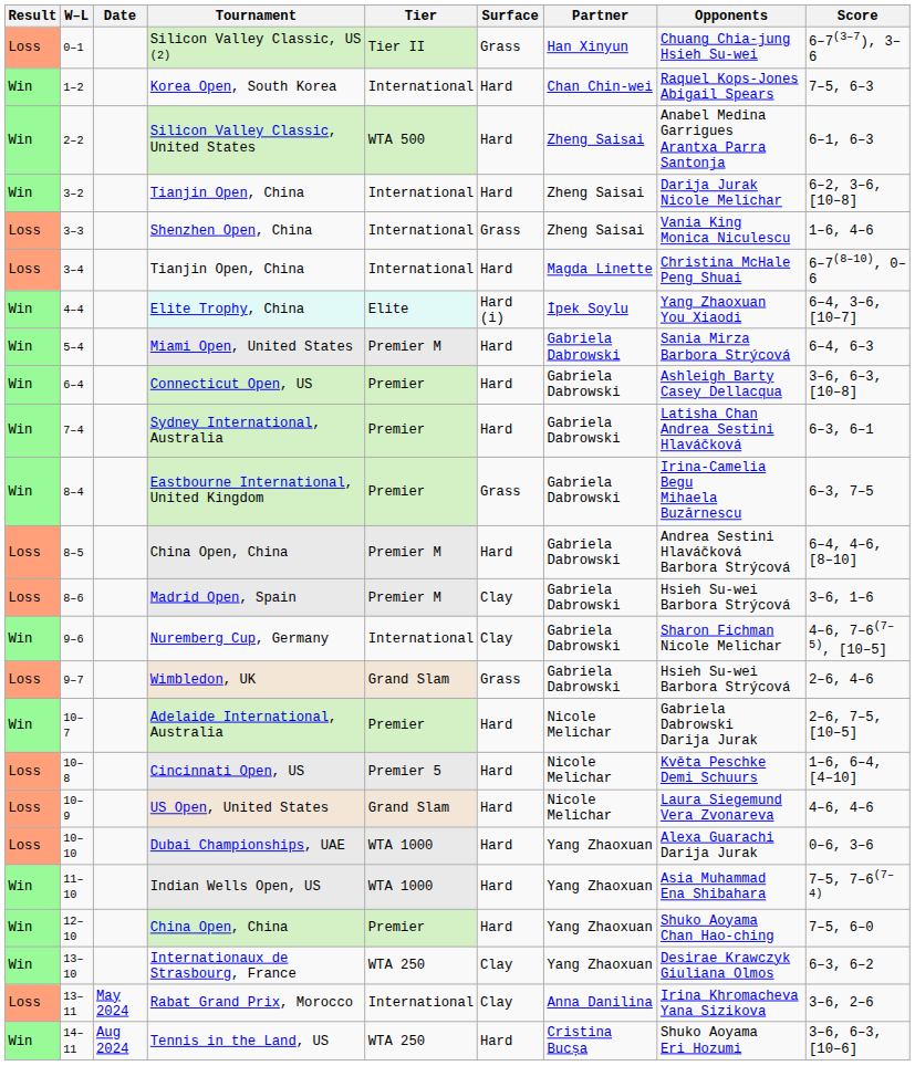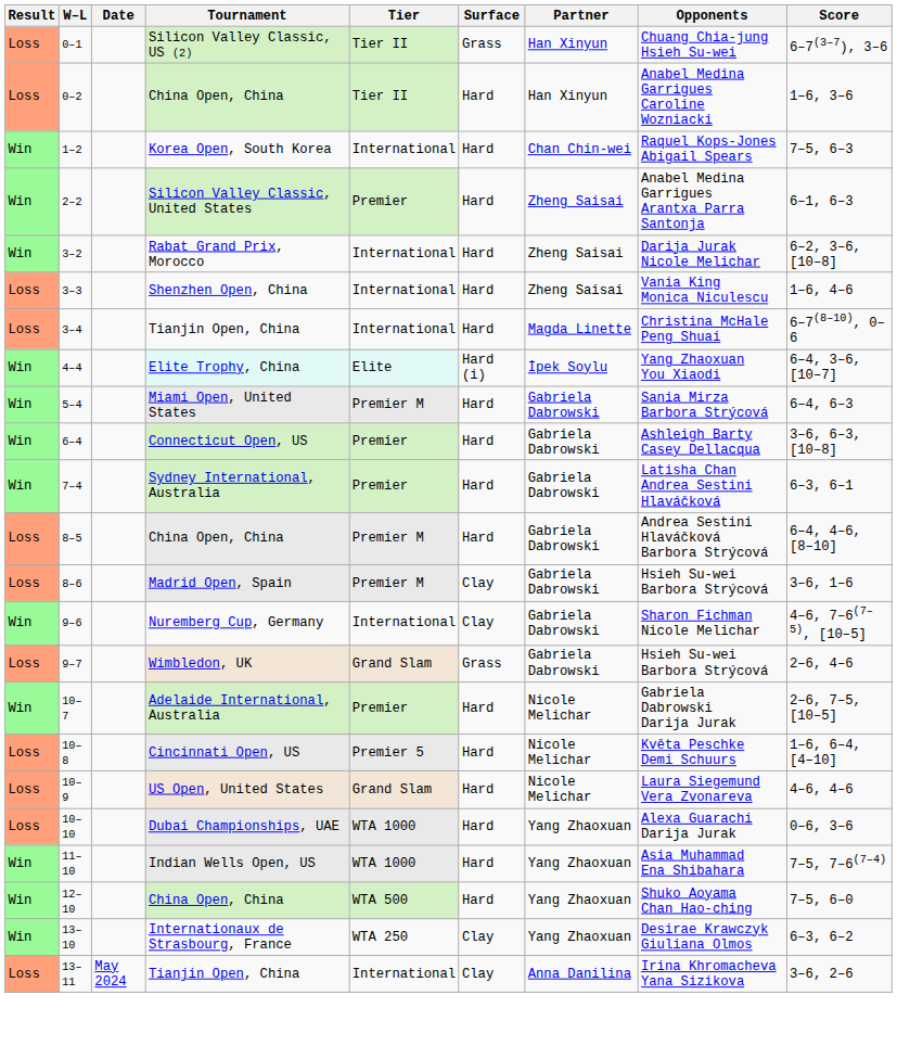+ row: Loss | 0–2 | China Open, China | Tier II | Hard | Han Xinyun | Anabel Medina Garrigues Caroline Wozniacki | 1–6, 3–6
2–2 | Tier: WTA 500 -> Premier
3–2 | Tournament: Tianjin Open, China -> Rabat Grand Prix, Morocco
3–3 | Surface: Grass -> Hard
- row: Win | 8–4 | Eastbourne International, United Kingdom | Premier | Grass | Gabriela Dabrowski | Irina-Camelia Begu Mihaela Buzărnescu | 6–3, 7–5
12–10 | Tier: Premier -> WTA 500
13–11 | Tournament: Rabat Grand Prix, Morocco -> Tianjin Open, China
- row: Win | 14–11 | Aug 2024 | Tennis in the Land, US | WTA 250 | Hard | Cristina Bucșa | Shuko Aoyama Eri Hozumi | 3–6, 6–3, [10–6]
